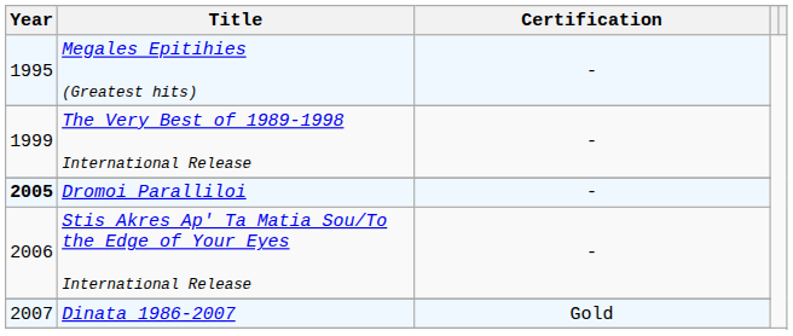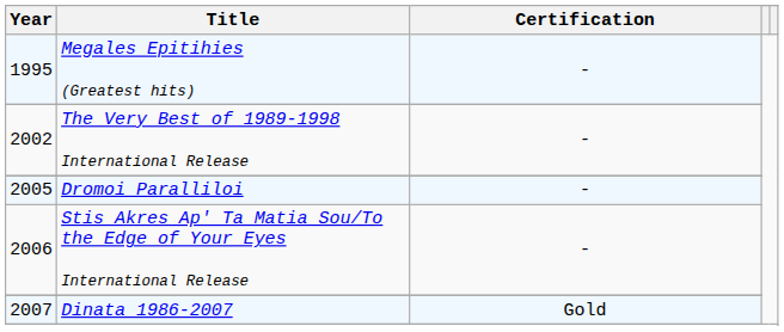The Very Best of 1989-1998 International Release | Year: 1999 -> 2002
Dromoi Paralliloi | Year: bold -> normal
